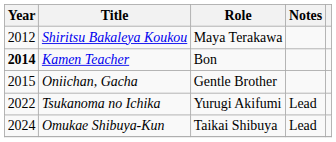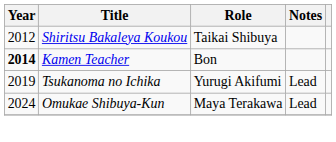Shiritsu Bakaleya Koukou | Role: Maya Terakawa -> Taikai Shibuya
- row: 2015 | Oniichan, Gacha | Gentle Brother
Tsukanoma no Ichika | Year: 2022 -> 2019
Omukae Shibuya-Kun | Role: Taikai Shibuya -> Maya Terakawa
